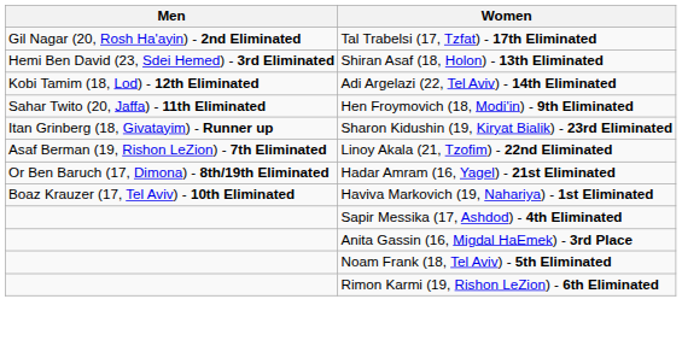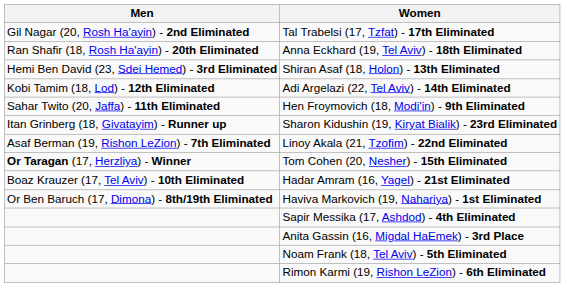+ row: Ran Shafir (18, Rosh Ha'ayin) - 20th Eliminated | Anna Eckhard (19, Tel Aviv) - 18th Eliminated
+ row: Or Taragan (17, Herzliya) - Winner | Tom Cohen (20, Nesher) - 15th Eliminated
Hadar Amram (16, Yagel) - 21st Eliminated | Men: Or Ben Baruch (17, Dimona) - 8th/19th Eliminated -> Boaz Krauzer (17, Tel Aviv) - 10th Eliminated
Haviva Markovich (19, Nahariya) - 1st Eliminated | Men: Boaz Krauzer (17, Tel Aviv) - 10th Eliminated -> Or Ben Baruch (17, Dimona) - 8th/19th Eliminated
